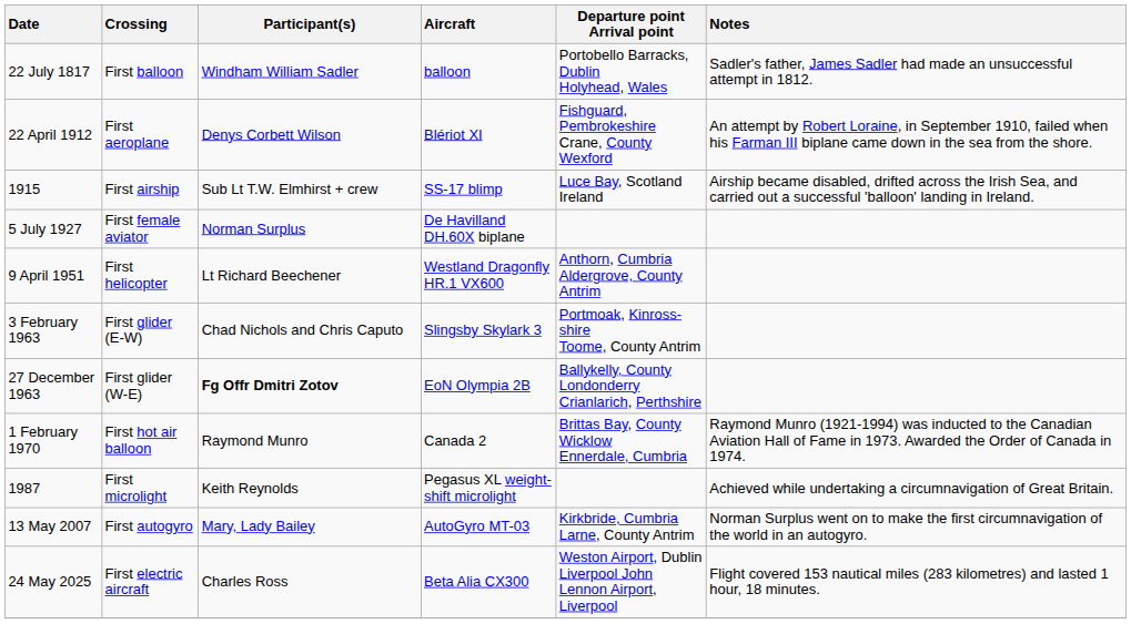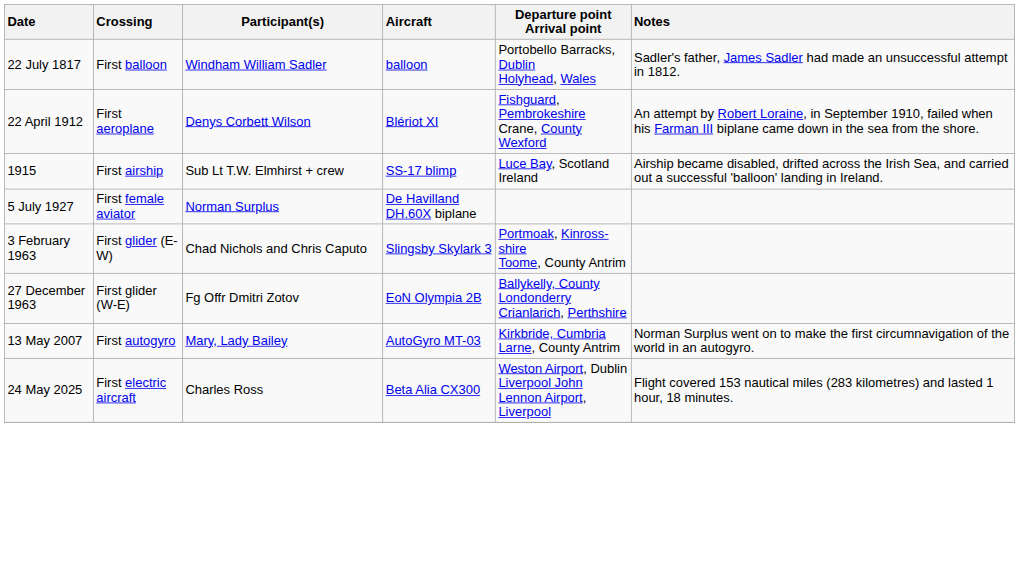- row: 9 April 1951 | First helicopter | Lt Richard Beechener | Westland Dragonfly HR.1 VX600 | Anthorn, Cumbria Aldergrove, County Antrim
27 December 1963 | Participant(s): bold -> normal
- row: 1 February 1970 | First hot air balloon | Raymond Munro | Canada 2 | Brittas Bay, County Wicklow Ennerdale, Cumbria | Raymond Munro (1921-1994) was inducted to the Canadian Aviation Hall of Fame in 1973. Awarded the Order of Canada in 1974.
- row: 1987 | First microlight | Keith Reynolds | Pegasus XL weight-shift microlight | Achieved while undertaking a circumnavigation of Great Britain.
